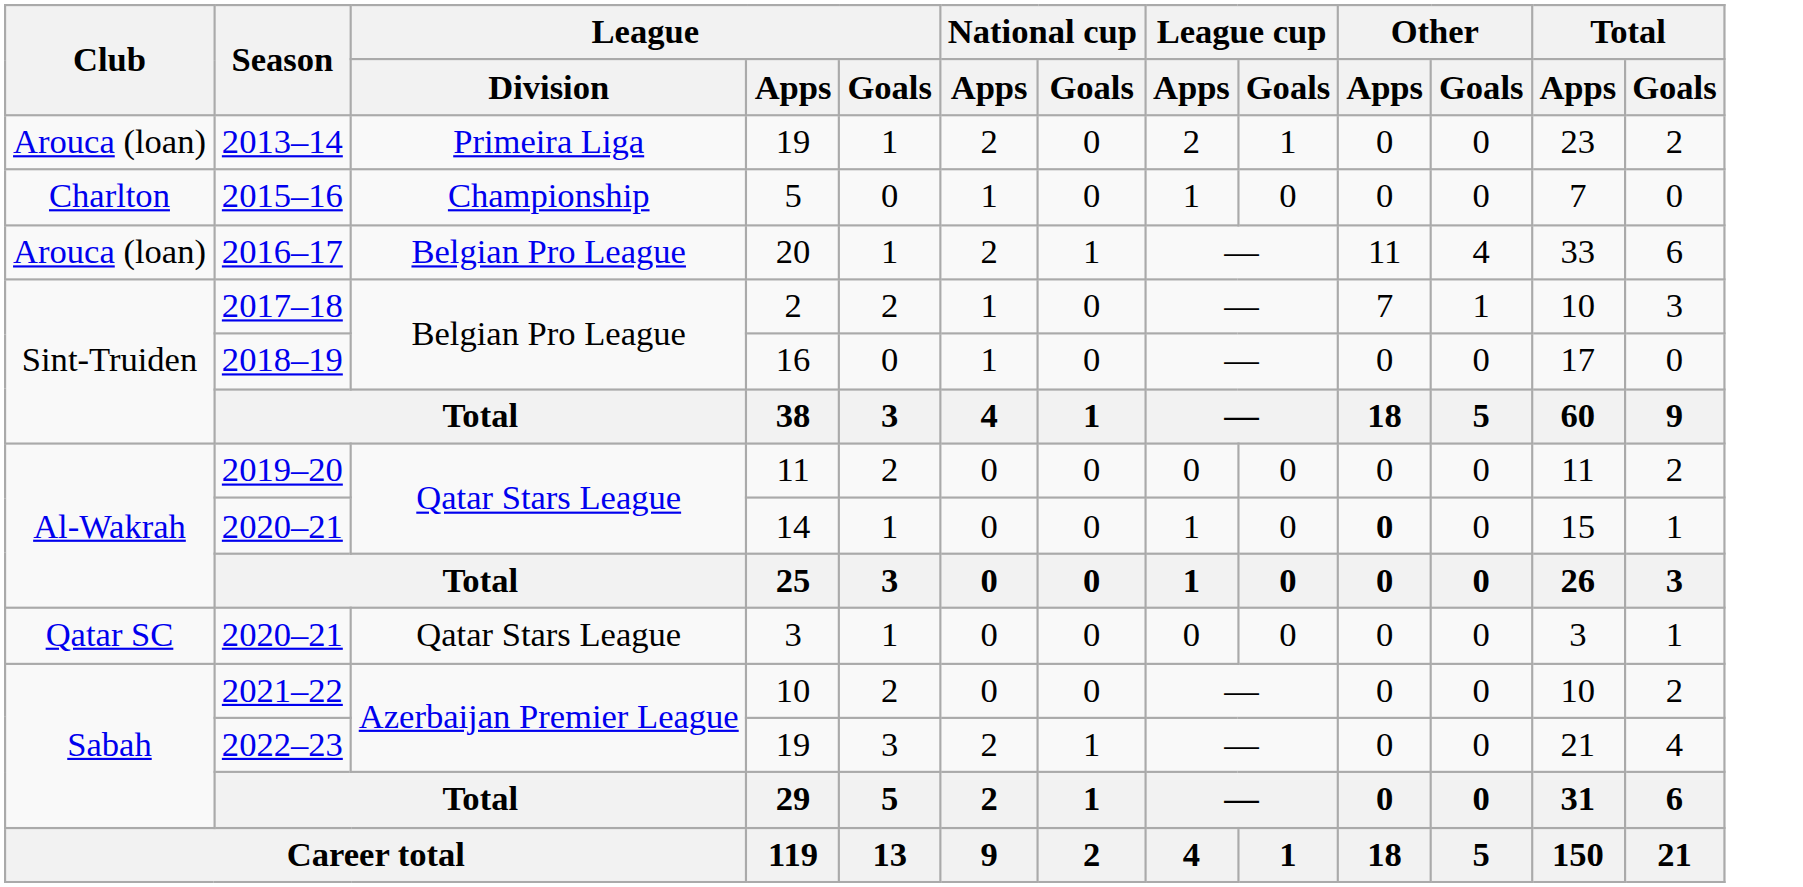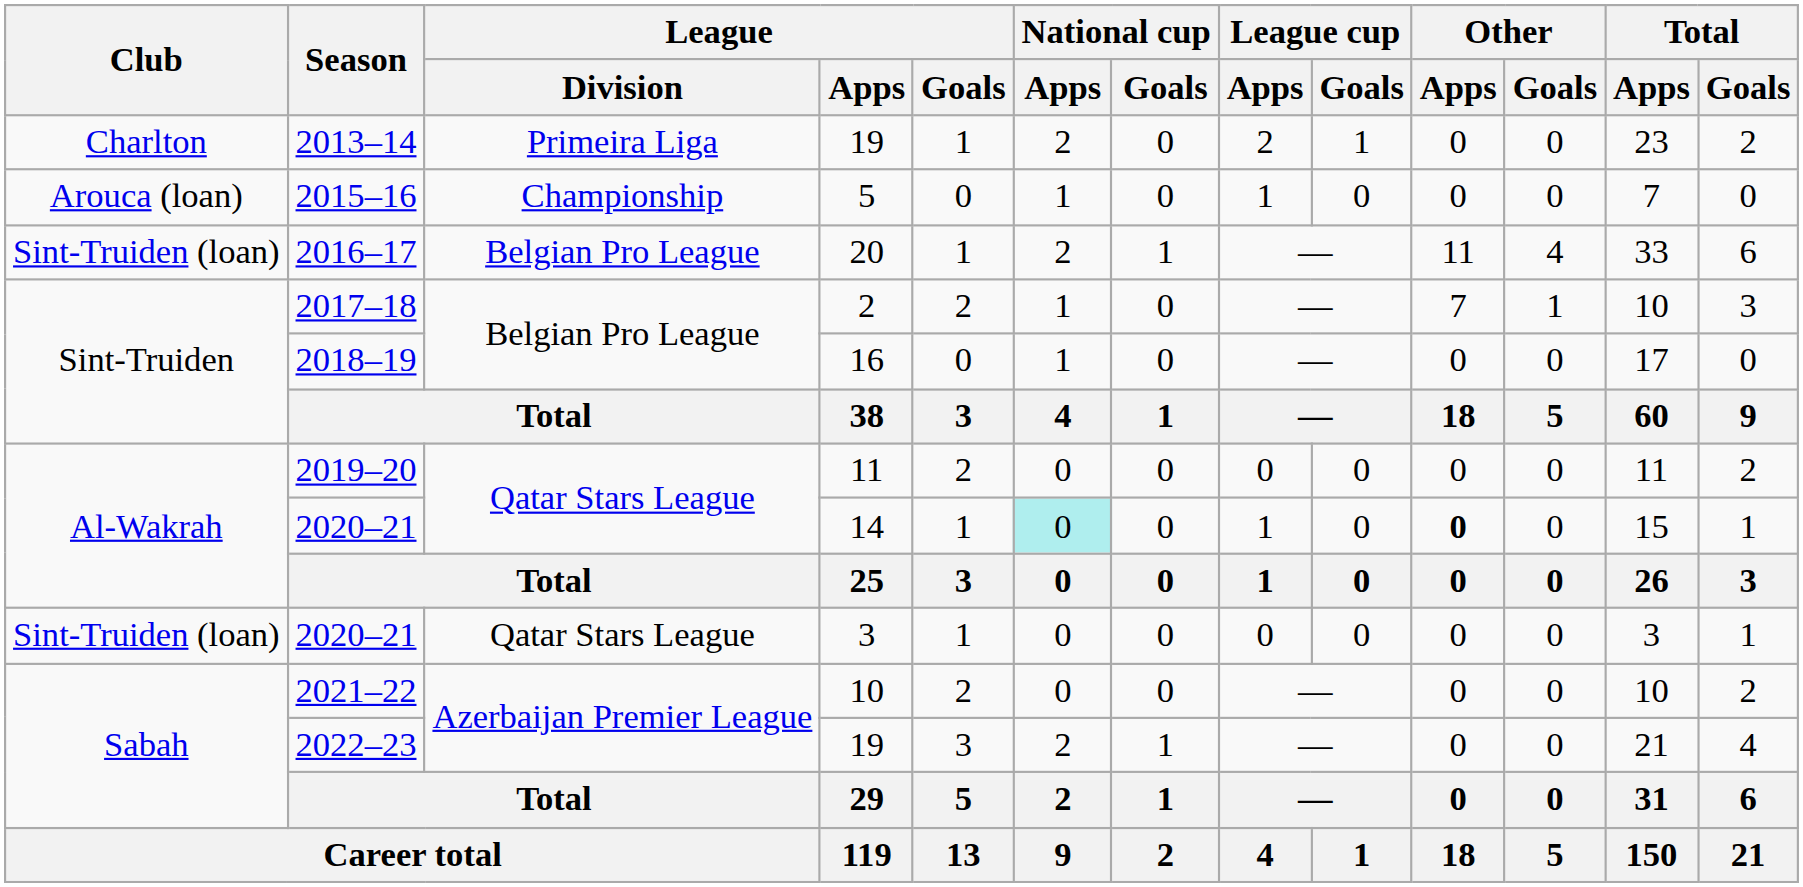2013–14 | Club: Arouca (loan) -> Charlton
2015–16 | Club: Charlton -> Arouca (loan)
2016–17 | Club: Arouca (loan) -> Sint-Truiden (loan)
2020–21 / 14 | National cup / Apps: no background -> paleturquoise background
2020–21 / 3 | Club: Qatar SC -> Sint-Truiden (loan)
